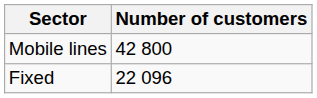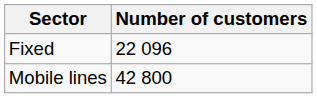rows swapped: Fixed <-> Mobile lines
